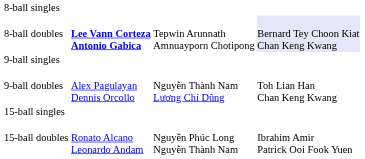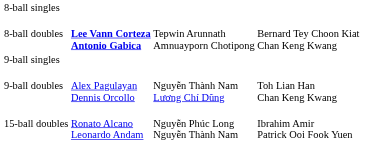8-ball doubles | column 4: lavender background -> no background
- row: 15-ball singles
